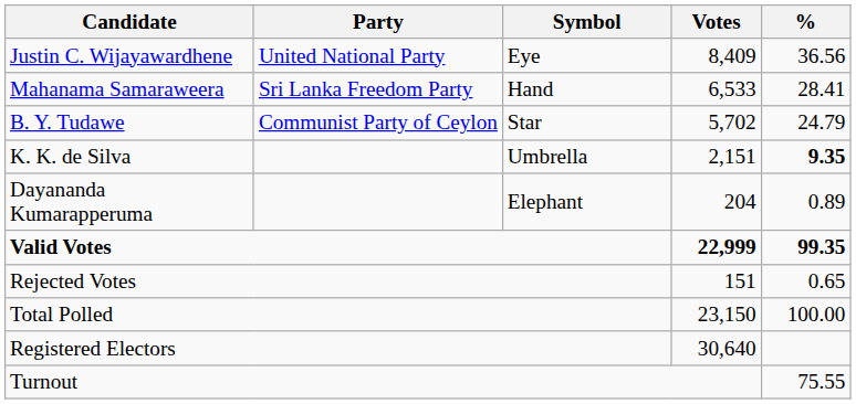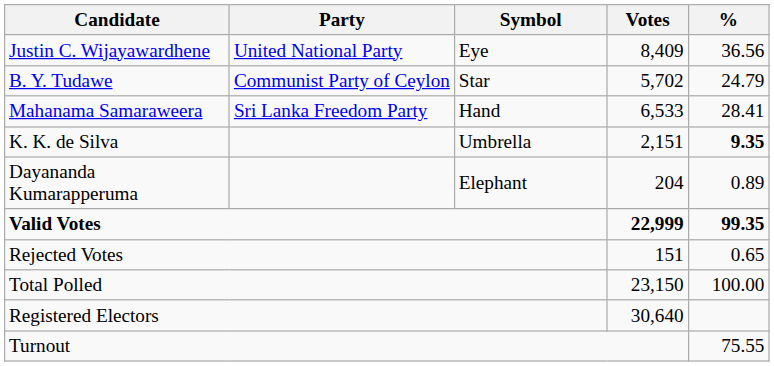rows swapped: Mahanama Samaraweera <-> B. Y. Tudawe
